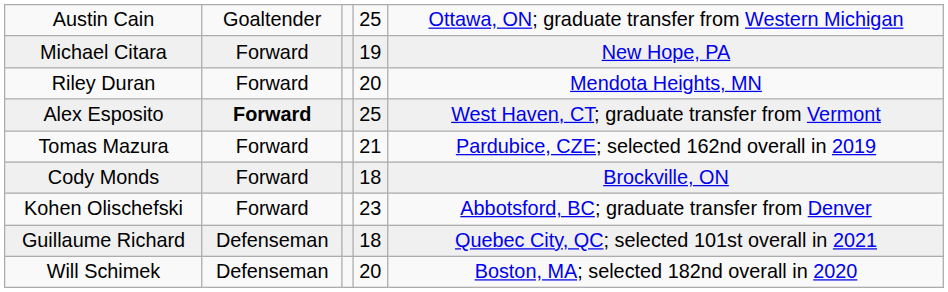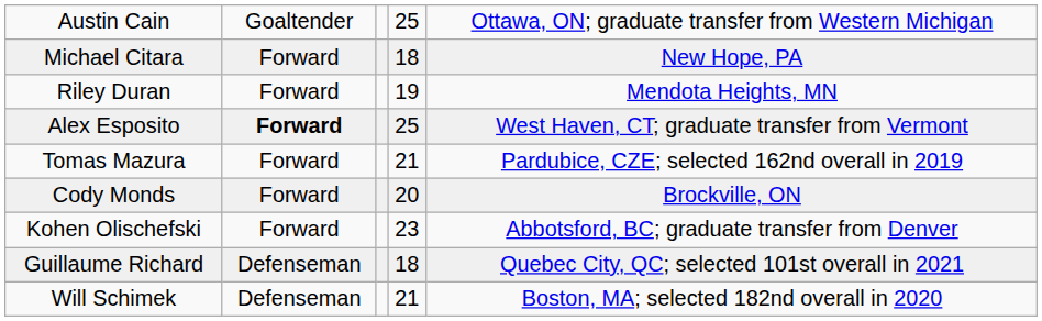Michael Citara | column 4: 19 -> 18
Riley Duran | column 4: 20 -> 19
Cody Monds | column 4: 18 -> 20
Will Schimek | column 4: 20 -> 21
